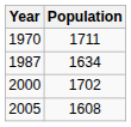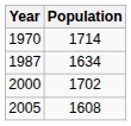1970 | Population: 1711 -> 1714
